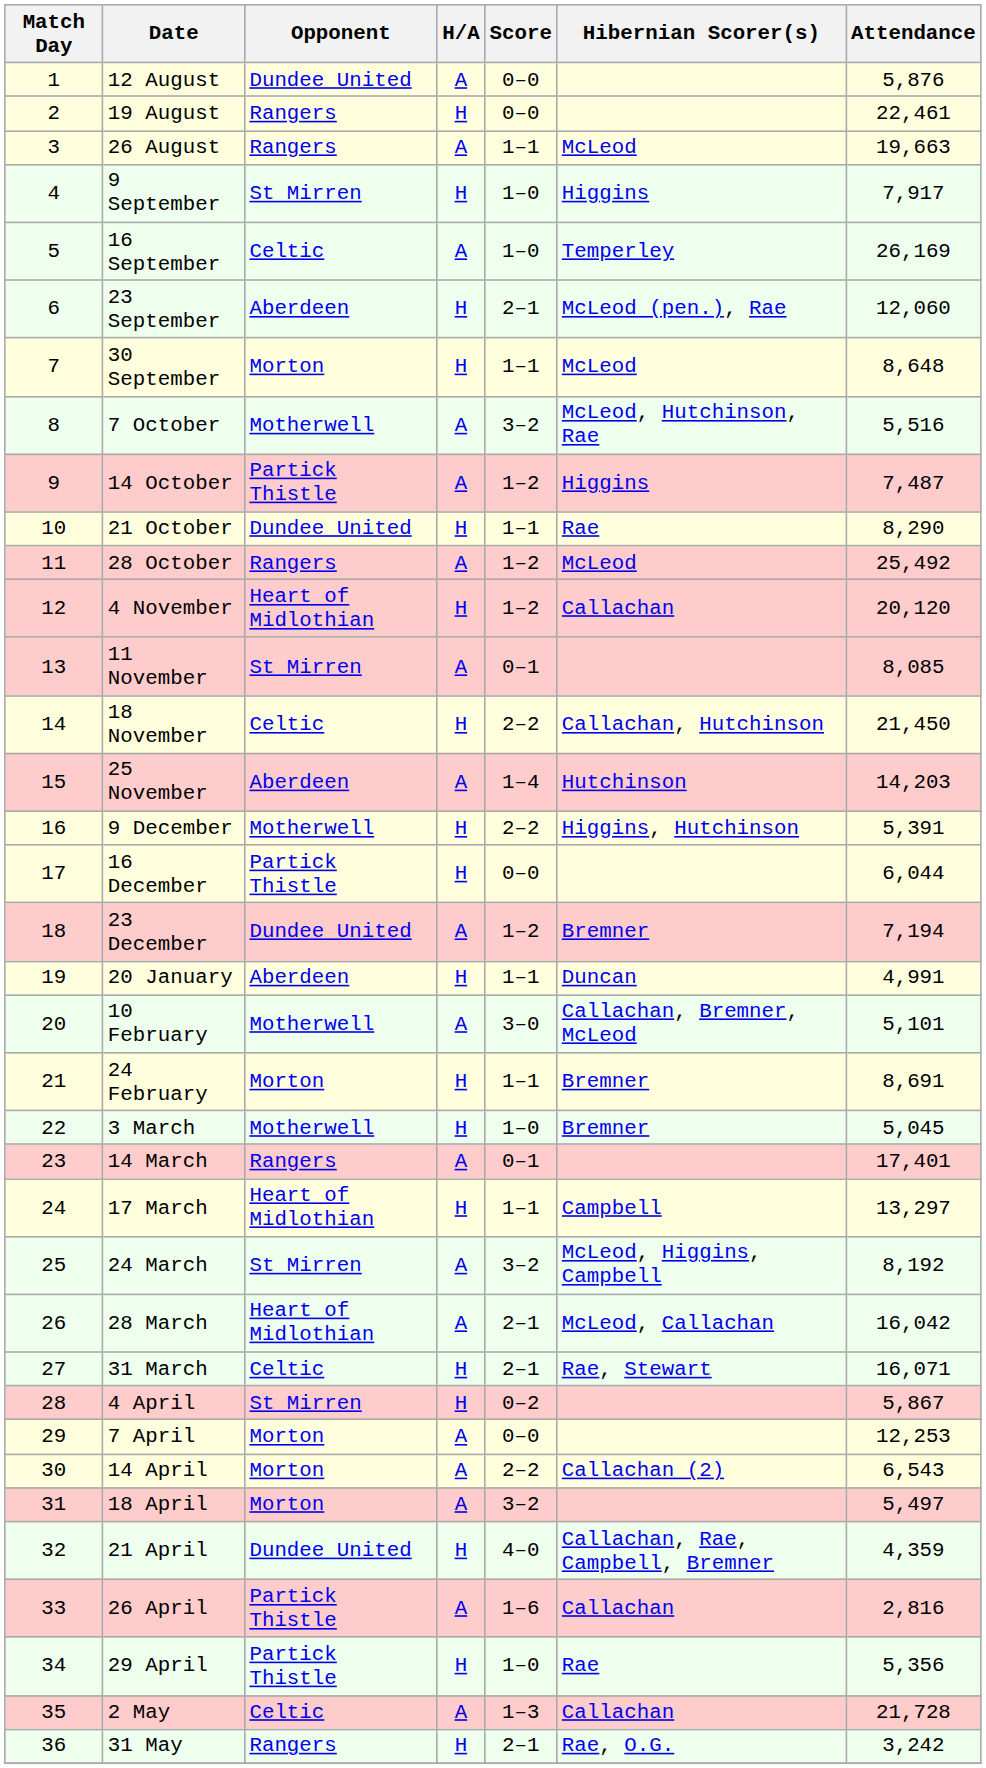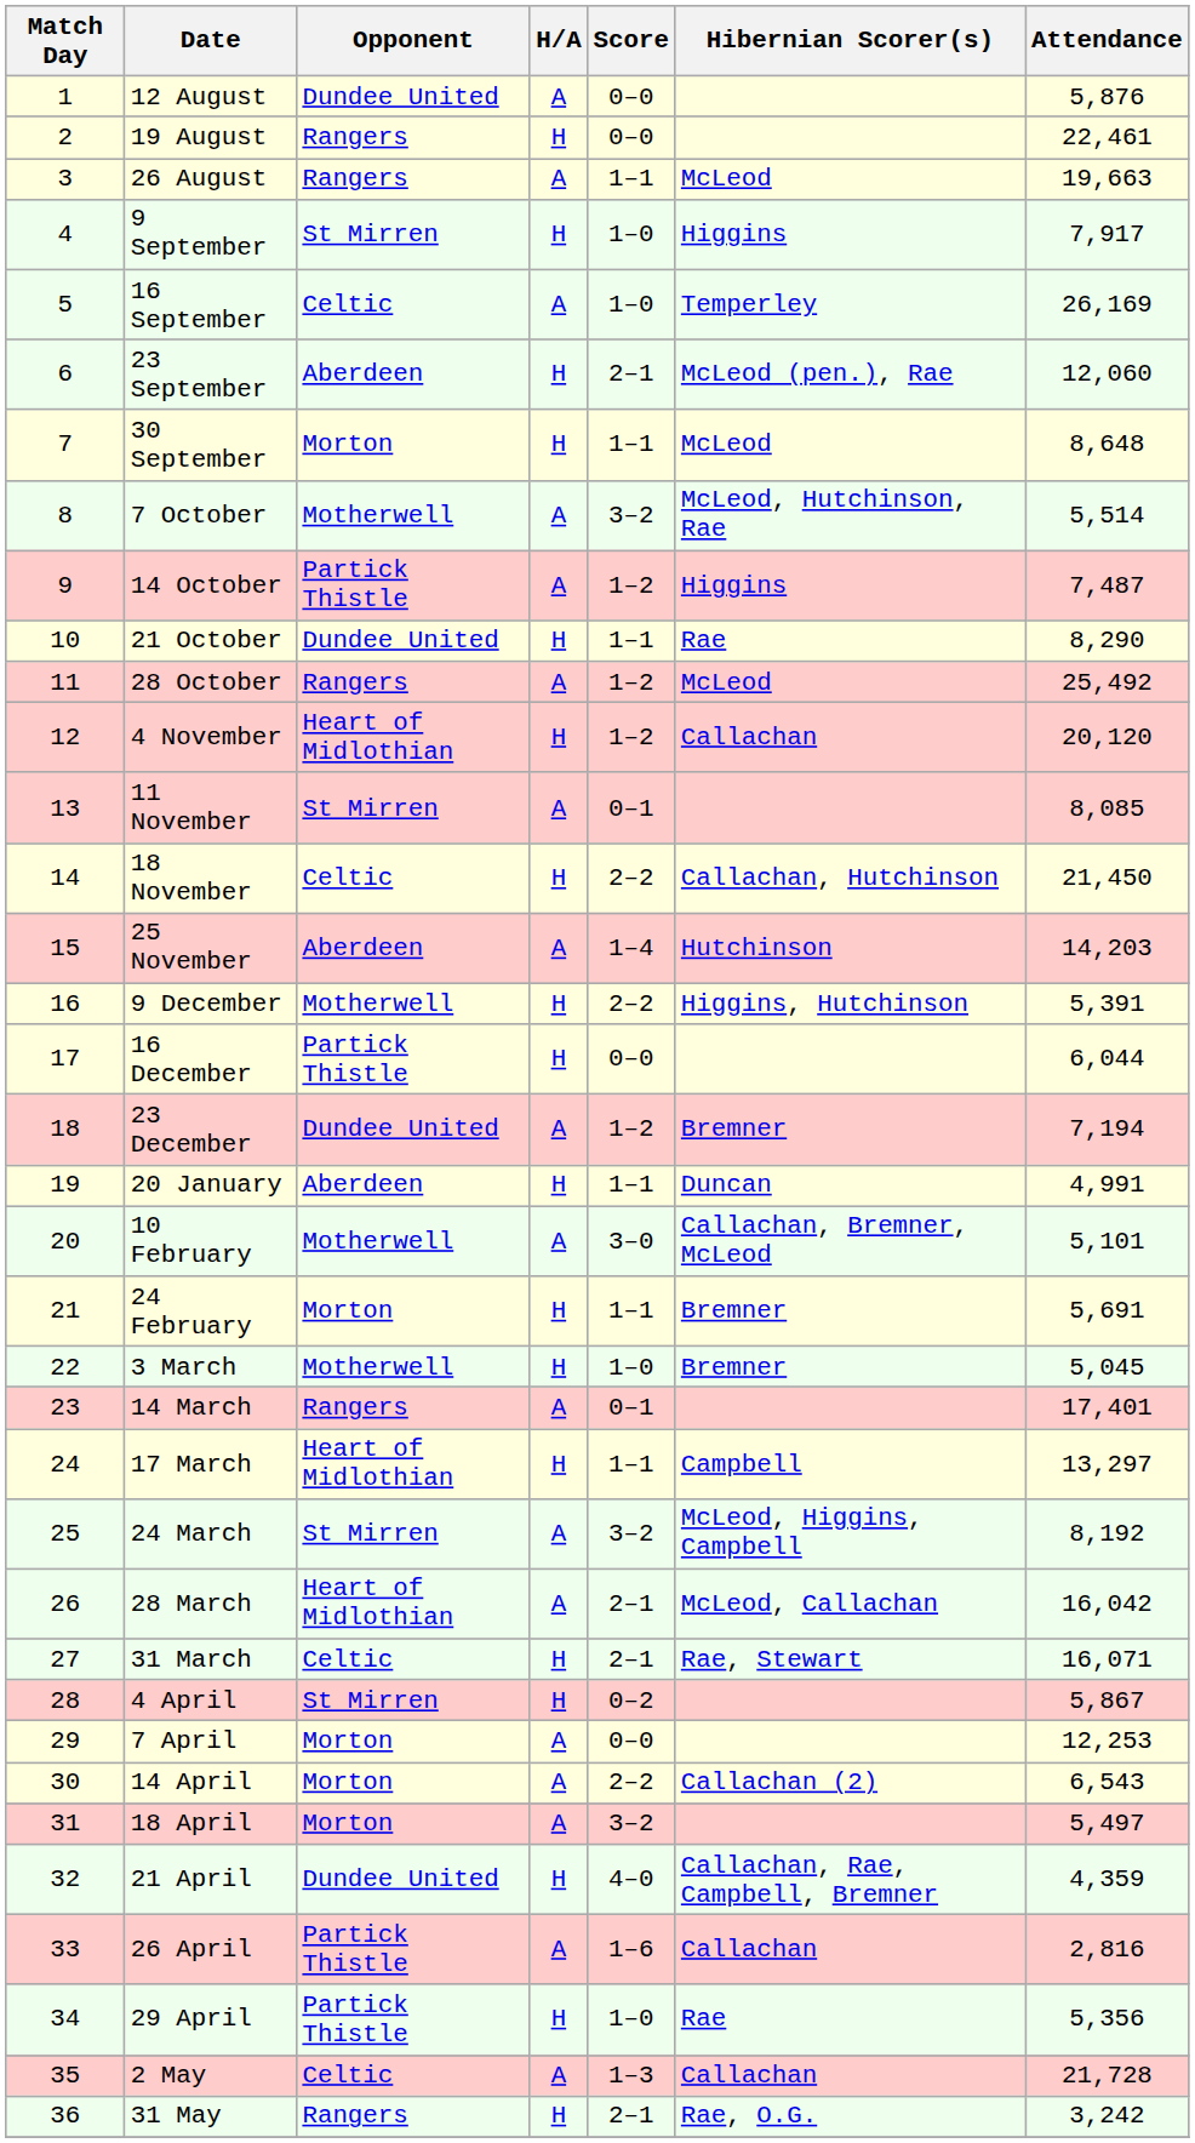7 October | Attendance: 5,516 -> 5,514
24 February | Attendance: 8,691 -> 5,691
